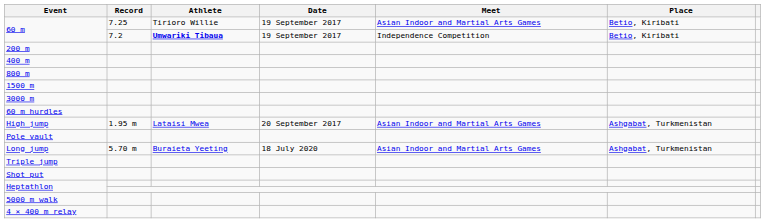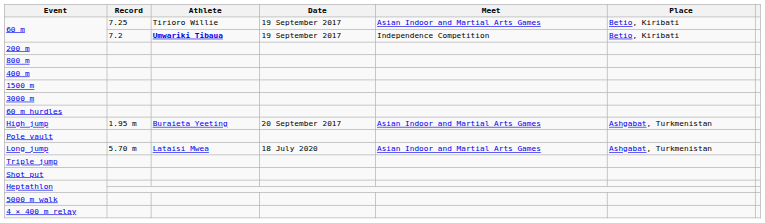rows swapped: 400 m <-> 800 m
High jump | Athlete: Lataisi Mwea -> Buraieta Yeeting
Long jump | Athlete: Buraieta Yeeting -> Lataisi Mwea
